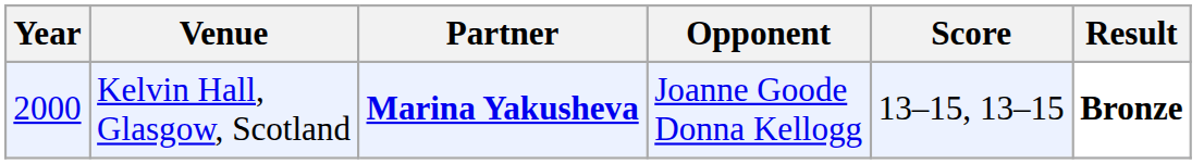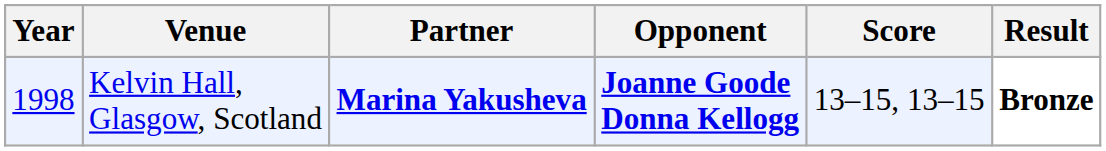Kelvin Hall, Glasgow, Scotland | Year: 2000 -> 1998
Kelvin Hall, Glasgow, Scotland | Opponent: normal -> bold
